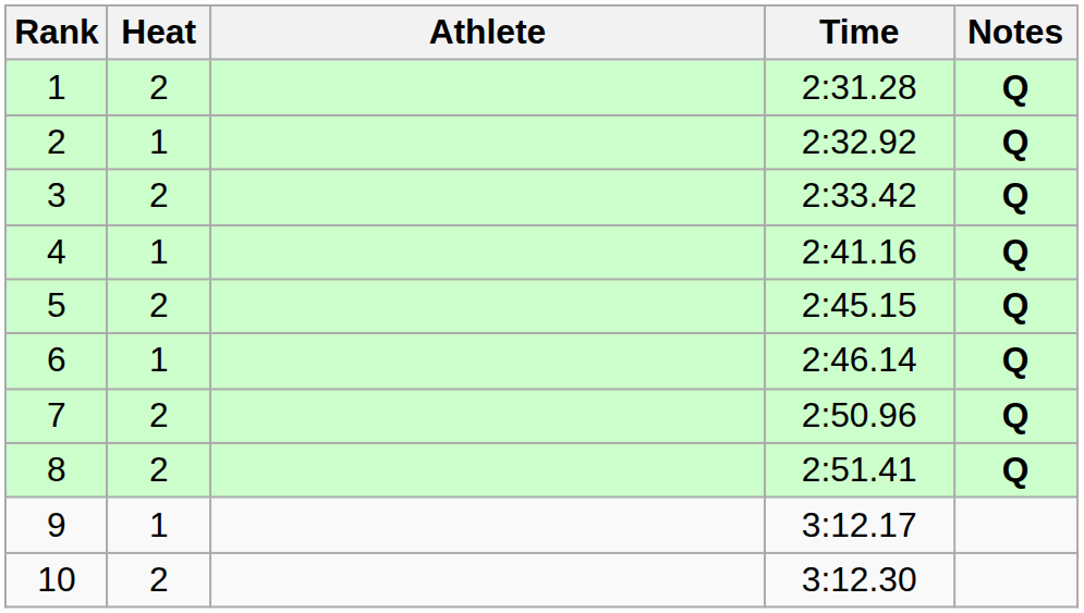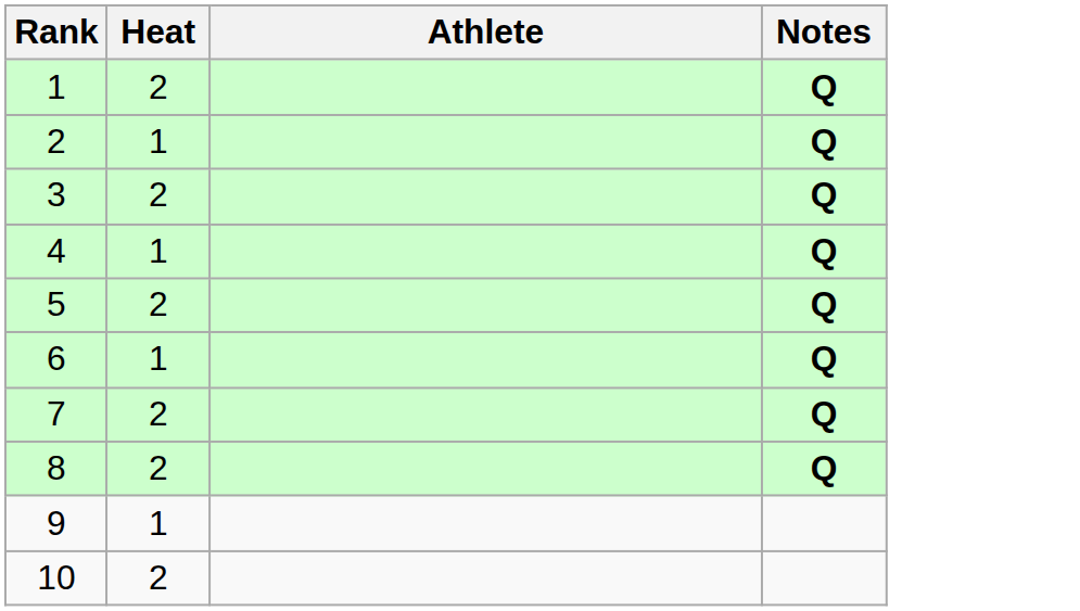- column: Time | 2:31.28 | 2:32.92 | 2:33.42 | 2:41.16 | 2:45.15 | 2:46.14 | 2:50.96 | 2:51.41 | 3:12.17 | 3:12.30
